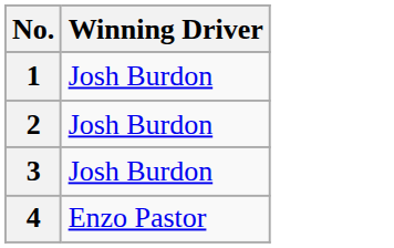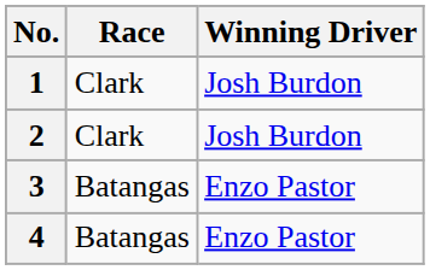+ column: Race | Clark | Clark | Batangas | Batangas
3 | Winning Driver: Josh Burdon -> Enzo Pastor
